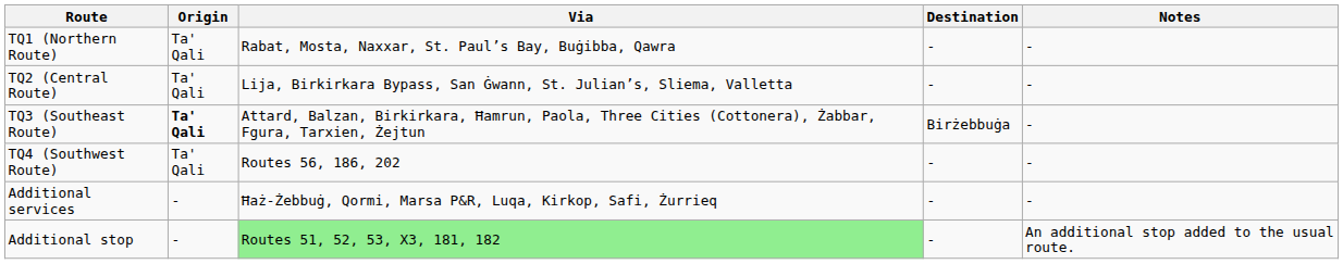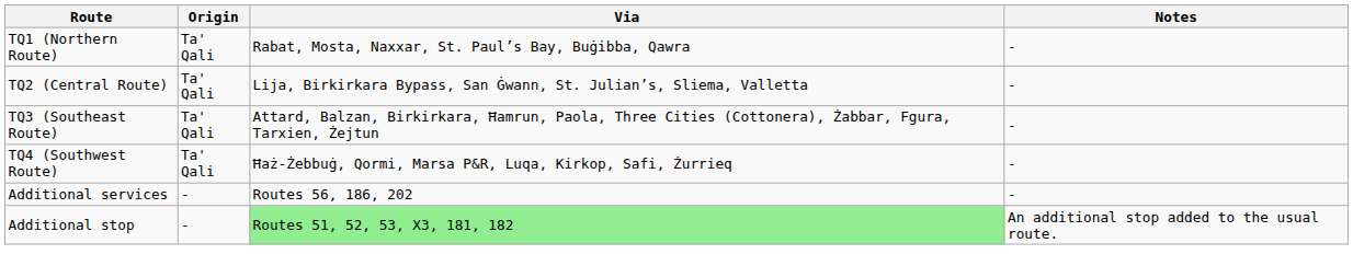- column: Destination | - | - | Birżebbuġa | - | - | -
TQ3 (Southeast Route) | Origin: bold -> normal
TQ4 (Southwest Route) | Via: Routes 56, 186, 202 -> Ħaż-Żebbuġ, Qormi, Marsa P&R, Luqa, Kirkop, Safi, Żurrieq
Additional services | Via: Ħaż-Żebbuġ, Qormi, Marsa P&R, Luqa, Kirkop, Safi, Żurrieq -> Routes 56, 186, 202
